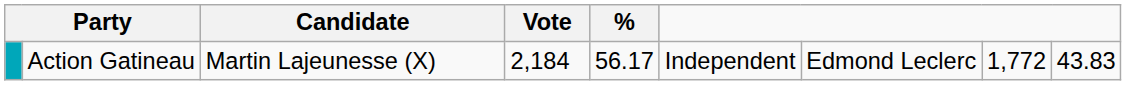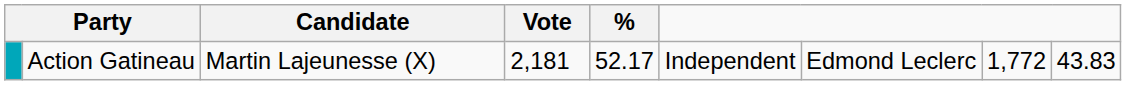Action Gatineau | Vote: 2,184 -> 2,181
Action Gatineau | %: 56.17 -> 52.17
